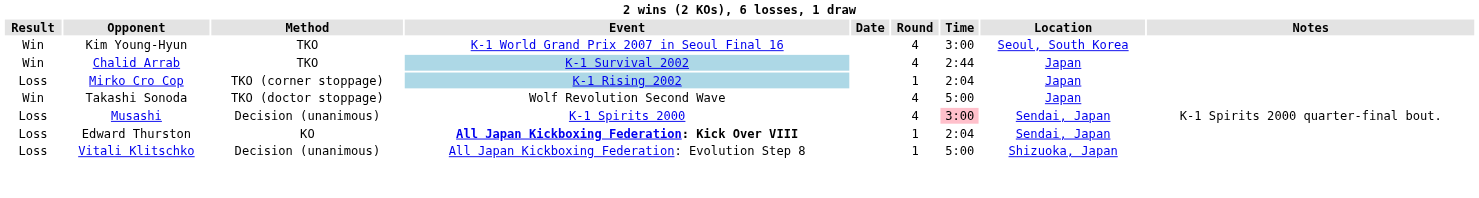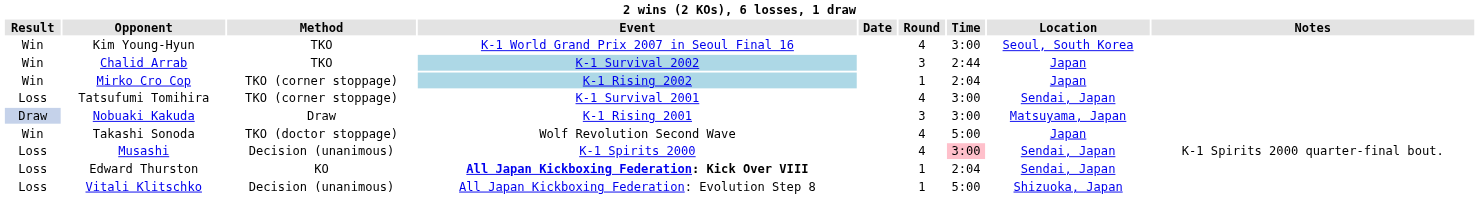Chalid Arrab | Round: 4 -> 3
Mirko Cro Cop | Result: Loss -> Win
+ row: Loss | Tatsufumi Tomihira | TKO (corner stoppage) | K-1 Survival 2001 | 4 | 3:00 | Sendai, Japan
+ row: Draw | Nobuaki Kakuda | Draw | K-1 Rising 2001 | 3 | 3:00 | Matsuyama, Japan
